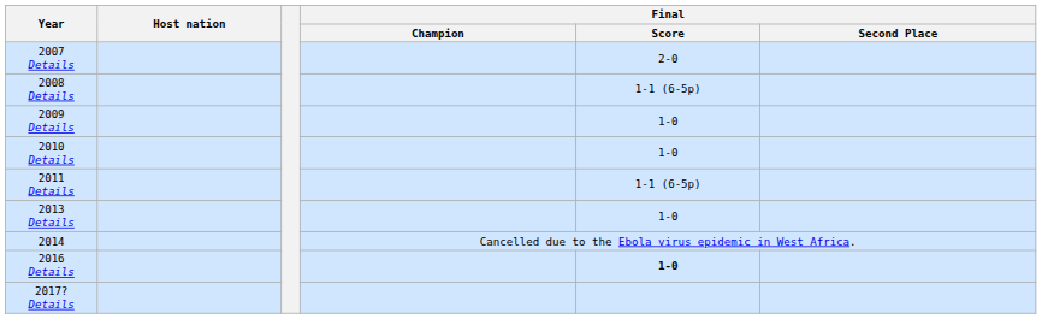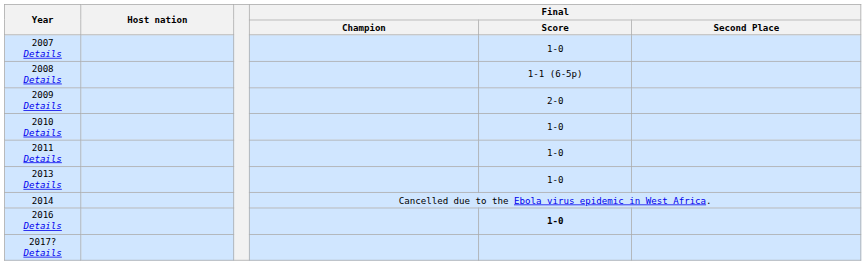2007 Details | Final / Score: 2-0 -> 1-0
2009 Details | Final / Score: 1-0 -> 2-0
2011 Details | Final / Score: 1-1 (6-5p) -> 1-0
